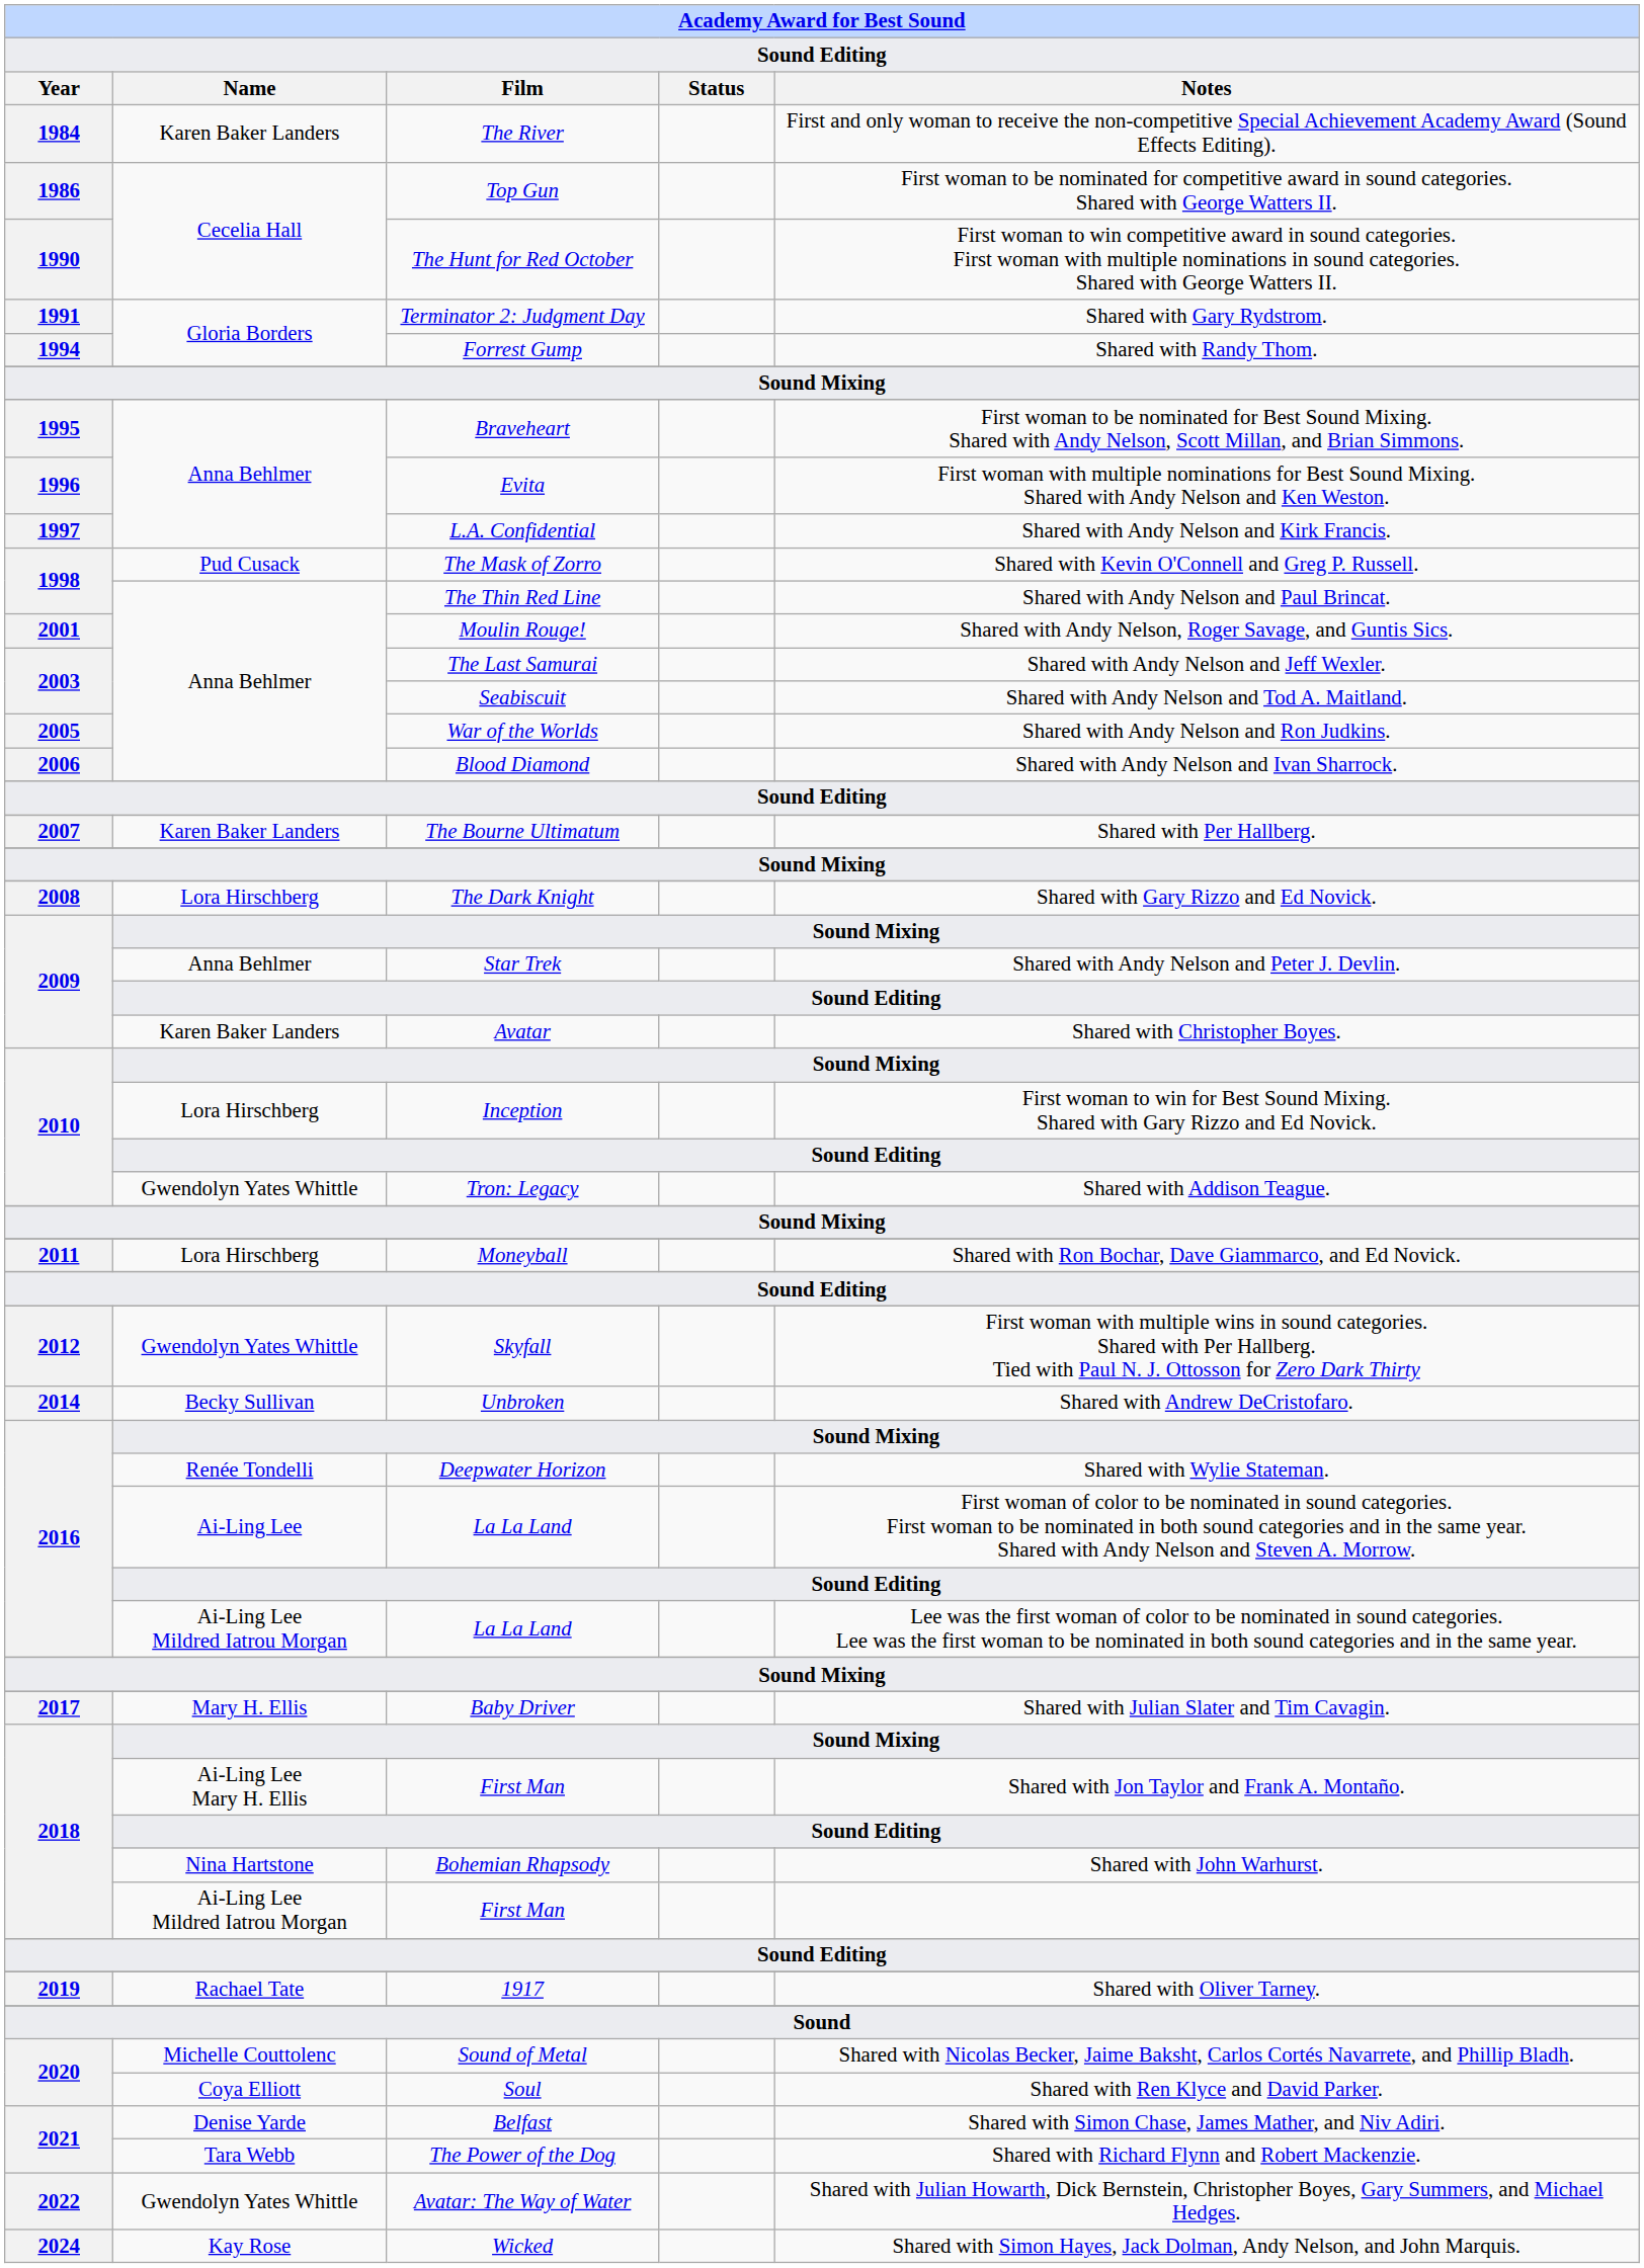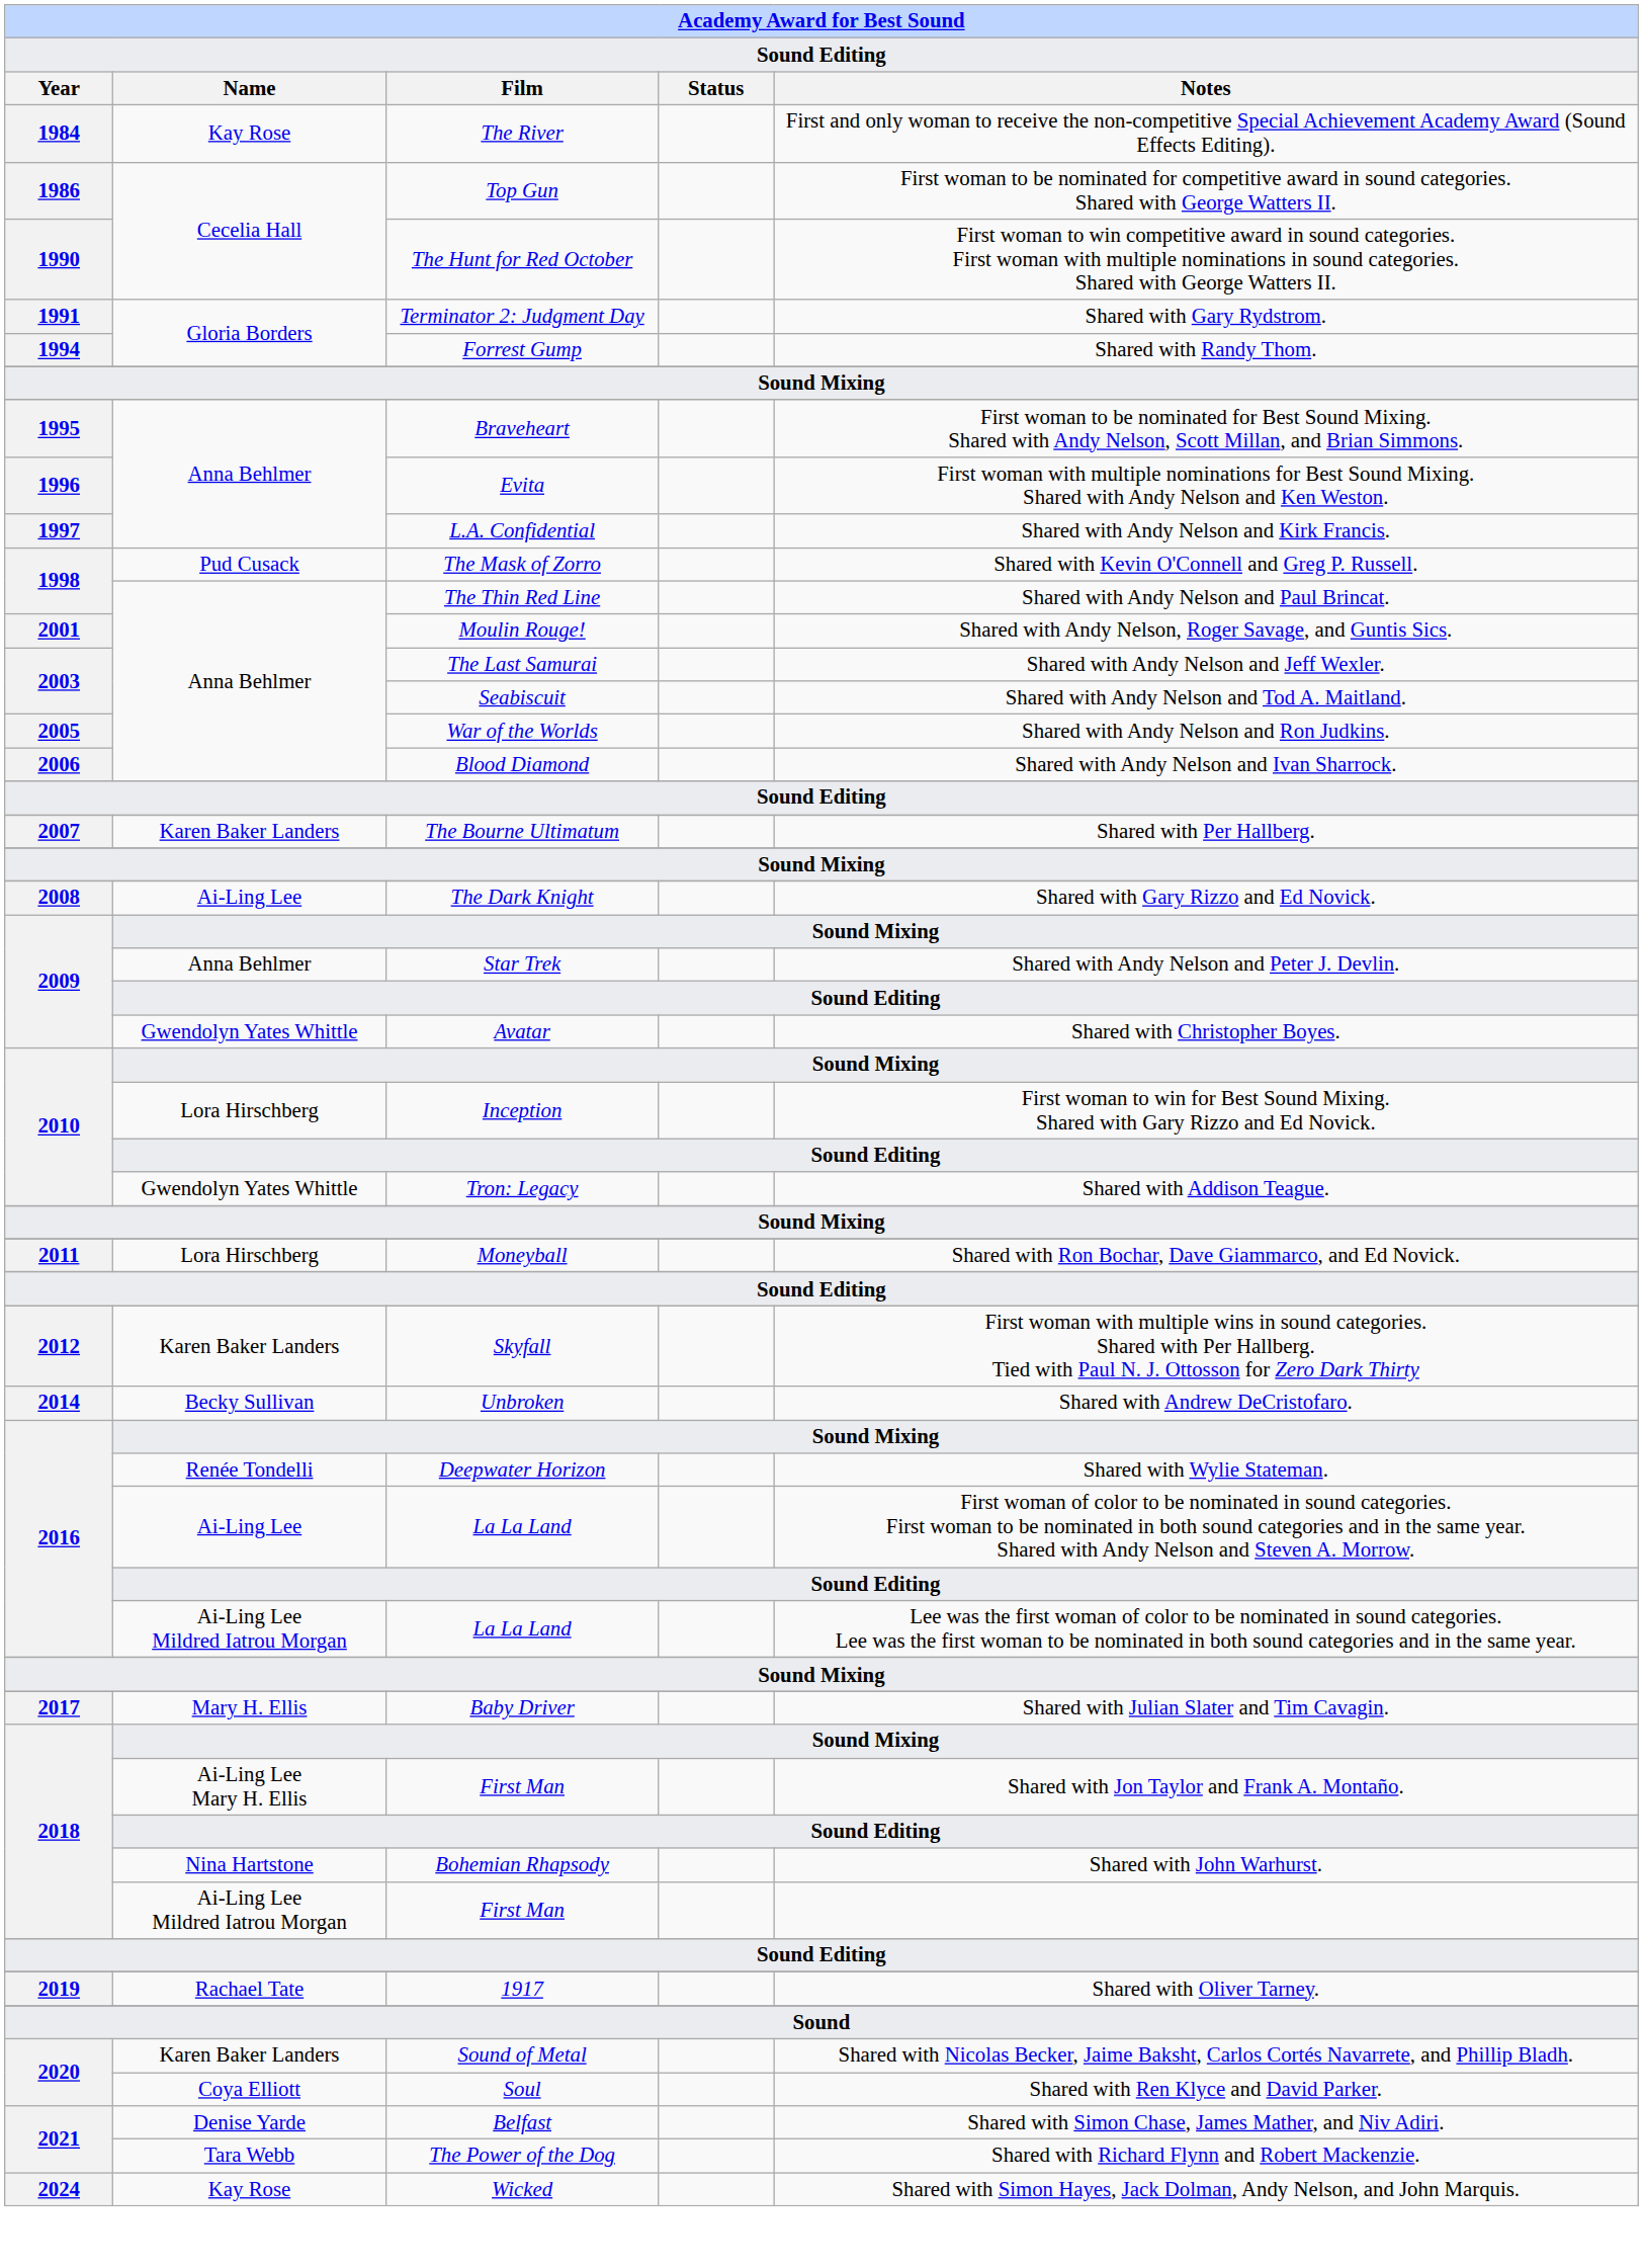The River | column 2: Karen Baker Landers -> Kay Rose
The Dark Knight | column 2: Lora Hirschberg -> Ai-Ling Lee
Avatar | column 2: Karen Baker Landers -> Gwendolyn Yates Whittle
Skyfall | column 2: Gwendolyn Yates Whittle -> Karen Baker Landers
Sound of Metal | column 2: Michelle Couttolenc -> Karen Baker Landers
- row: 2022 | Gwendolyn Yates Whittle | Avatar: The Way of Water | Shared with Julian Howarth, Dick Bernstein, Christopher Boyes, Gary Summers, and Michael Hedges.
